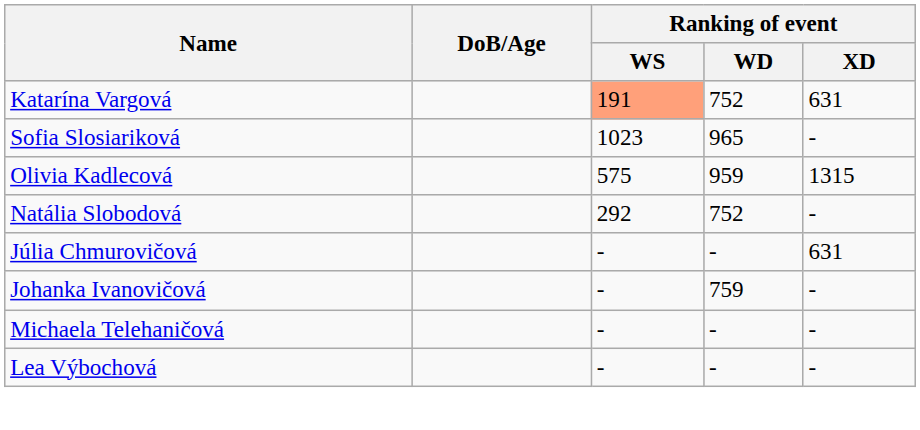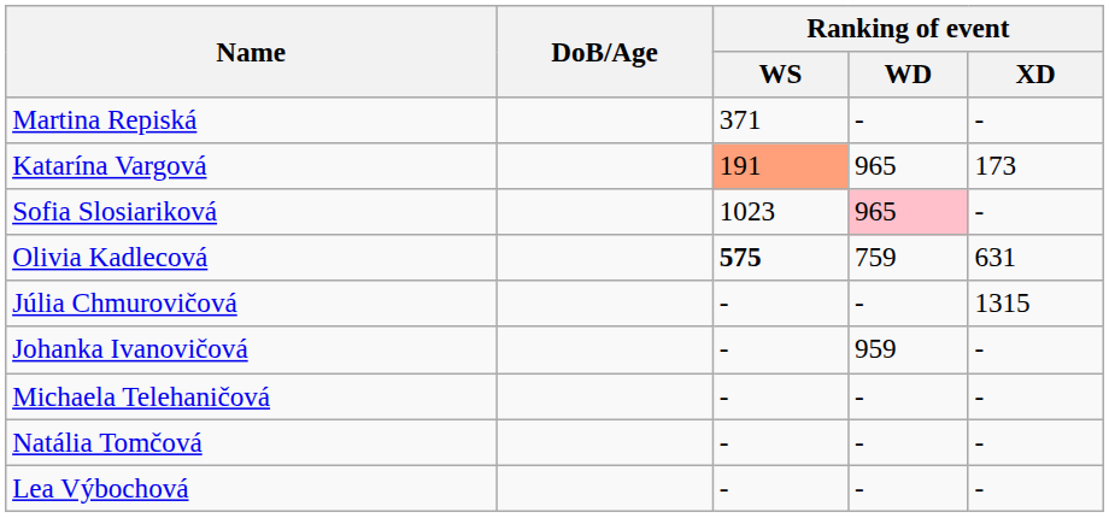+ row: Martina Repiská | 371 | - | -
Katarína Vargová | Ranking of event / WD: 752 -> 965
Katarína Vargová | Ranking of event / XD: 631 -> 173
Sofia Slosiariková | Ranking of event / WD: no background -> pink background
Olivia Kadlecová | Ranking of event / WS: normal -> bold
Olivia Kadlecová | Ranking of event / WD: 959 -> 759
Olivia Kadlecová | Ranking of event / XD: 1315 -> 631
- row: Natália Slobodová | 292 | 752 | -
Júlia Chmurovičová | Ranking of event / XD: 631 -> 1315
Johanka Ivanovičová | Ranking of event / WD: 759 -> 959
+ row: Natália Tomčová | - | - | -
